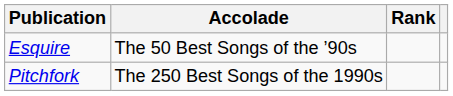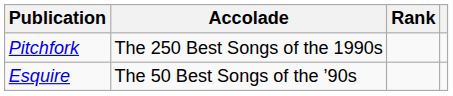rows swapped: Esquire <-> Pitchfork
